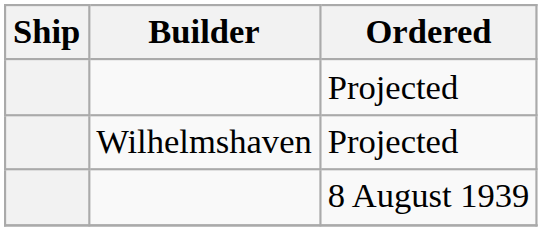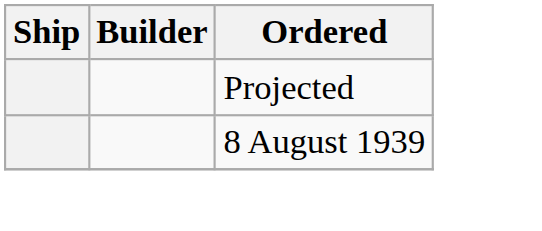- row: Wilhelmshaven | Projected
